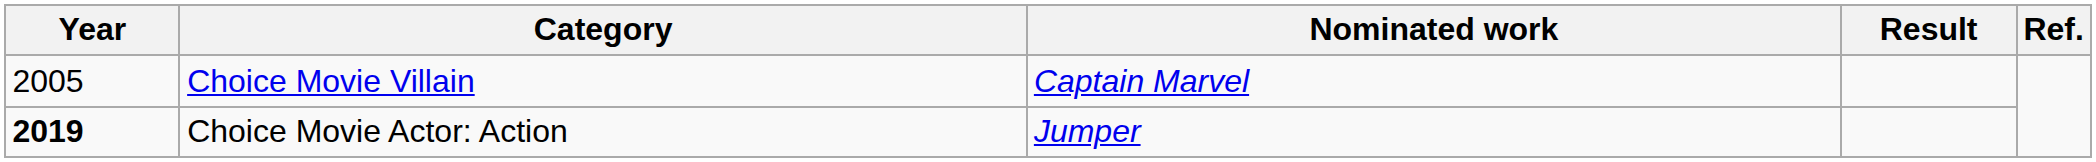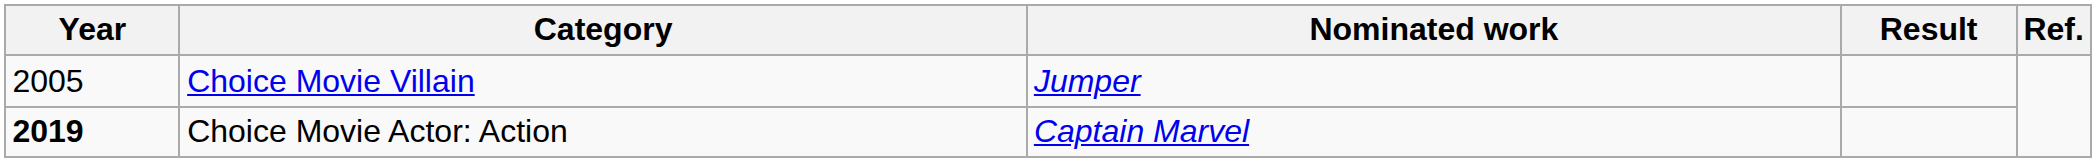Choice Movie Villain | Nominated work: Captain Marvel -> Jumper
Choice Movie Actor: Action | Nominated work: Jumper -> Captain Marvel
